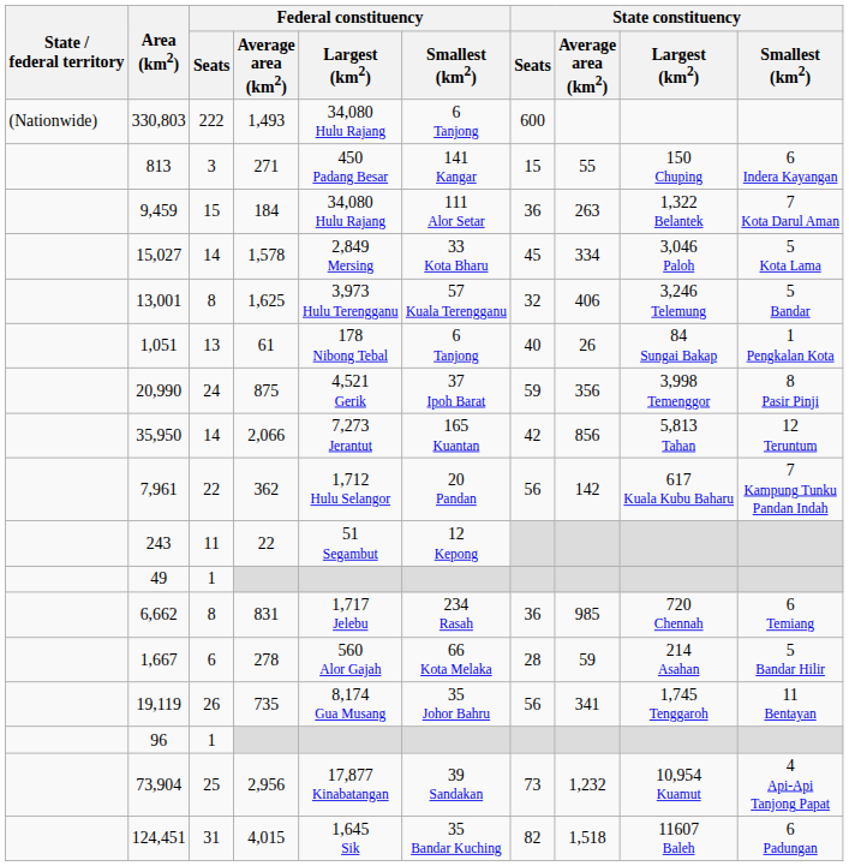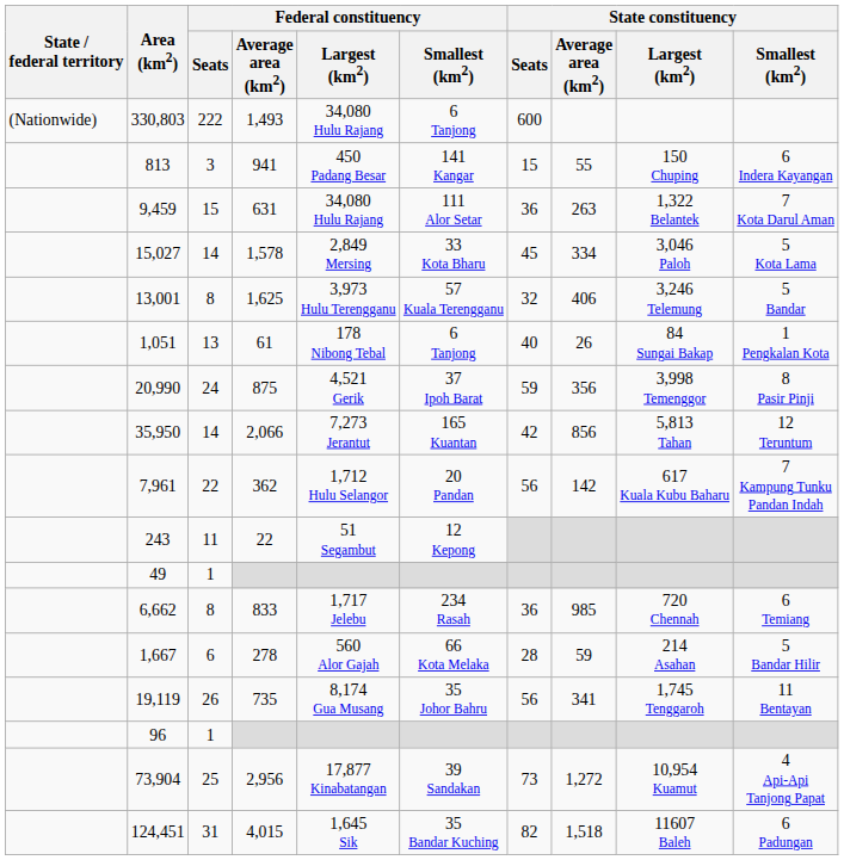813 | Federal constituency / Average area (km2): 271 -> 941
9,459 | Federal constituency / Average area (km2): 184 -> 631
6,662 | Federal constituency / Average area (km2): 831 -> 833
73,904 | State constituency / Average area (km2): 1,232 -> 1,272
